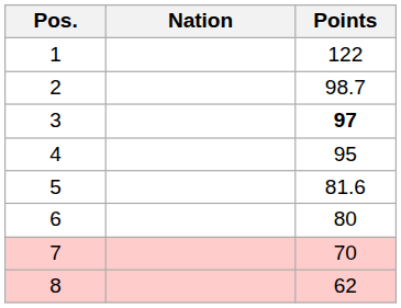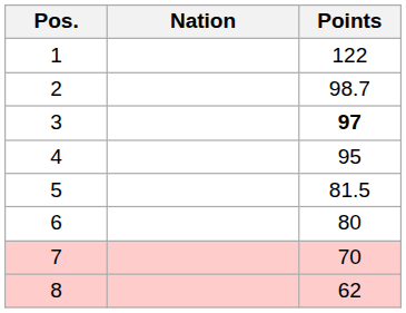5 | Points: 81.6 -> 81.5
